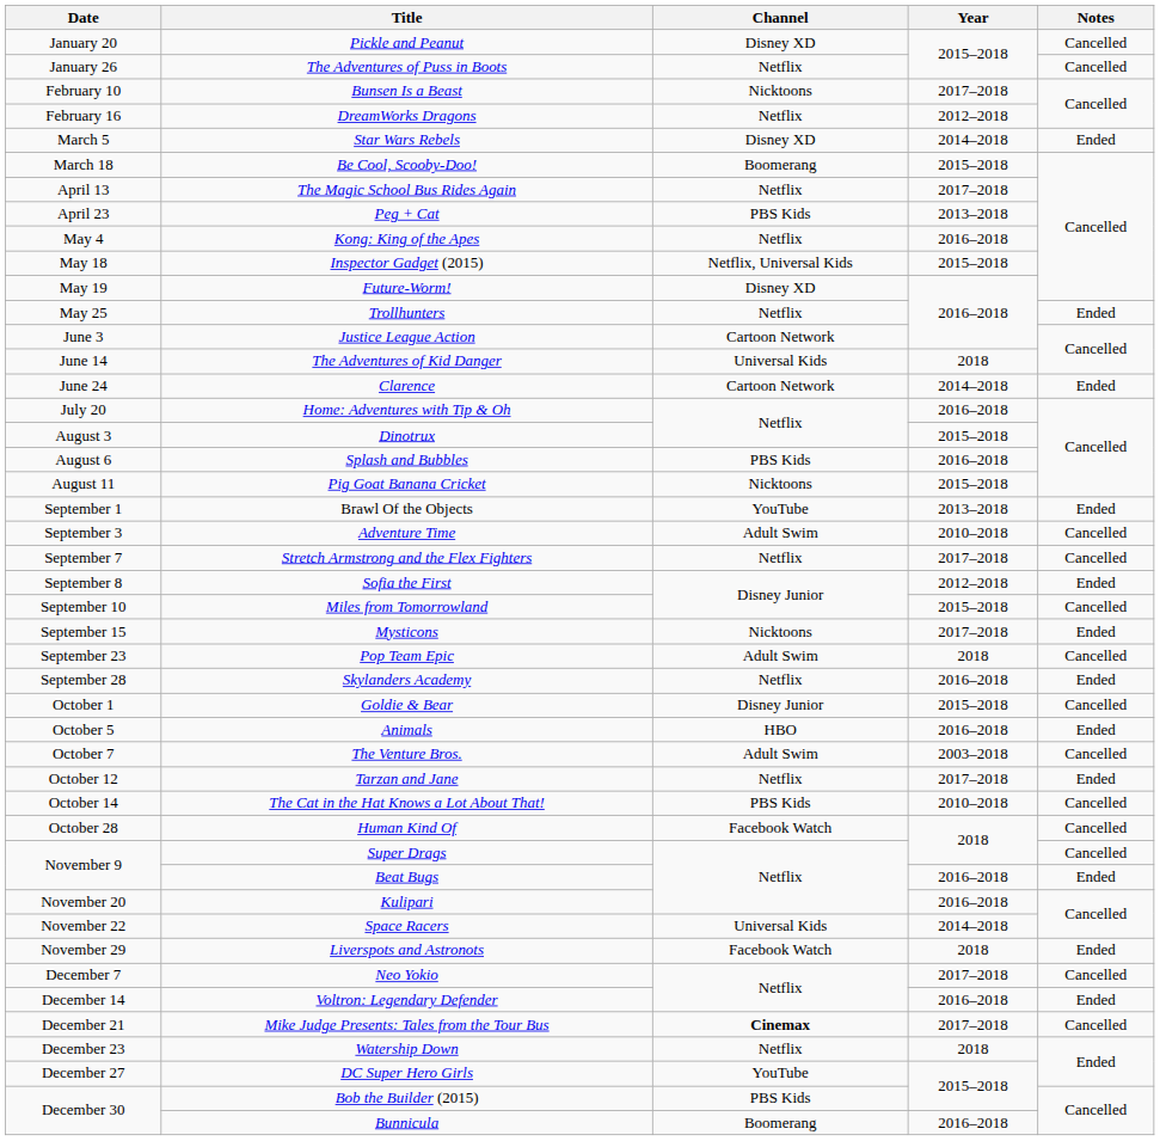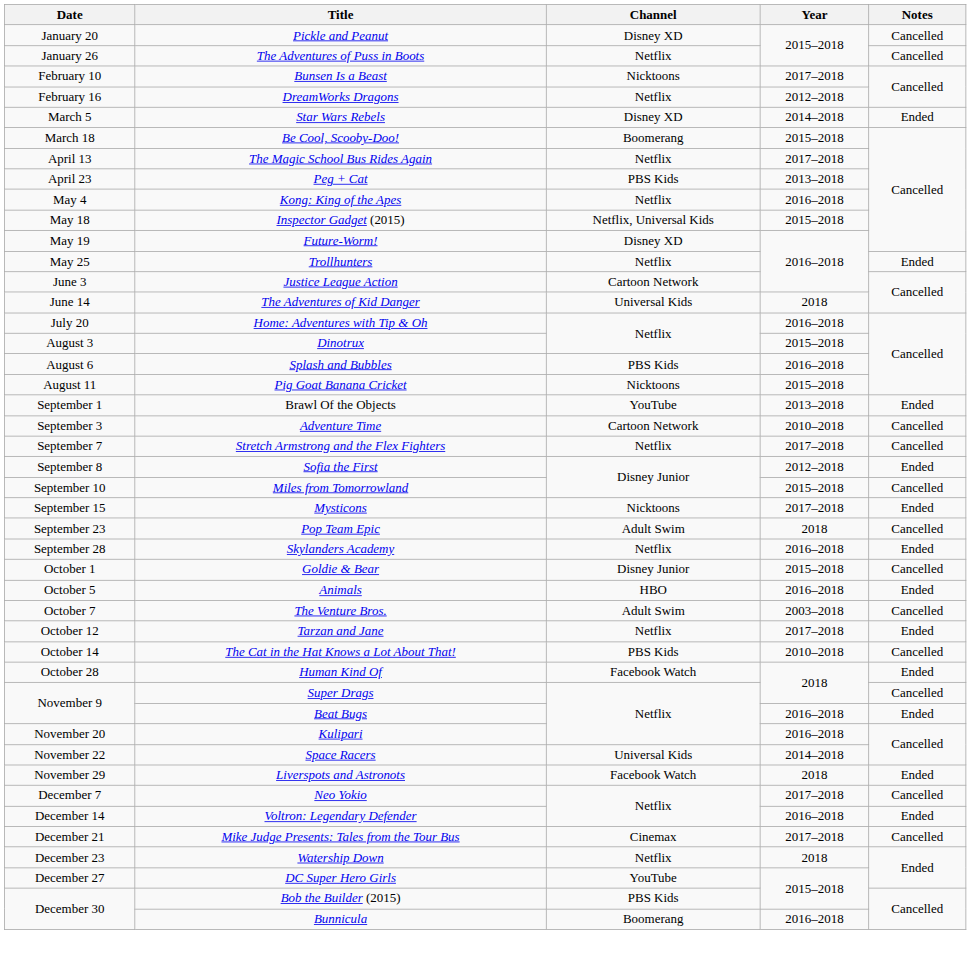- row: June 24 | Clarence | Cartoon Network | 2014–2018 | Ended
Adventure Time | Channel: Adult Swim -> Cartoon Network
Human Kind Of | Notes: Cancelled -> Ended
Mike Judge Presents: Tales from the Tour Bus | Channel: bold -> normal
